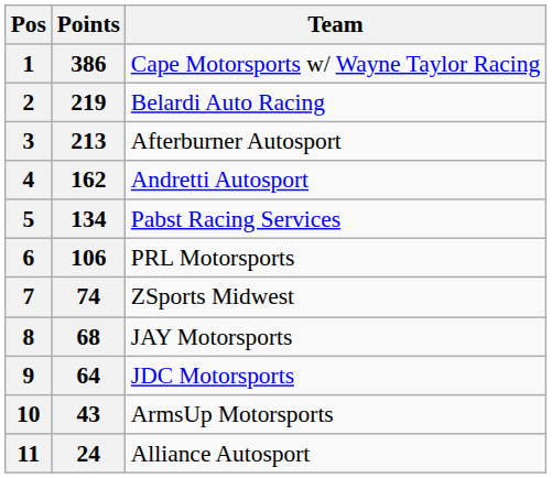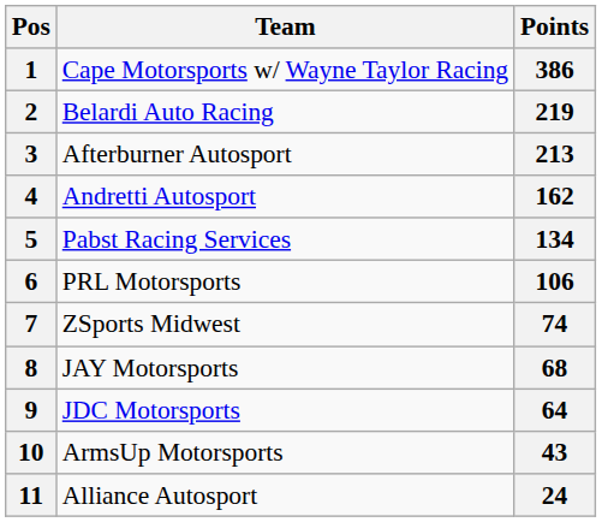columns swapped: Team <-> Points
